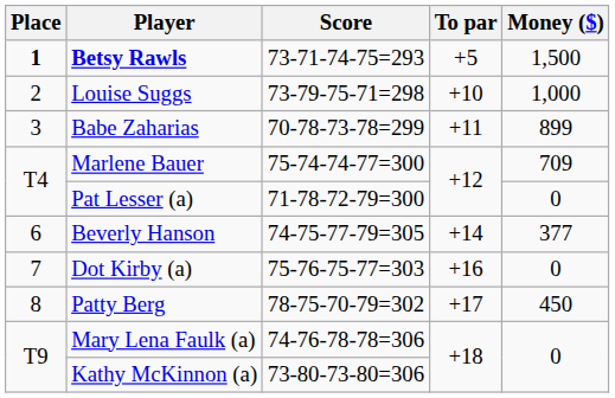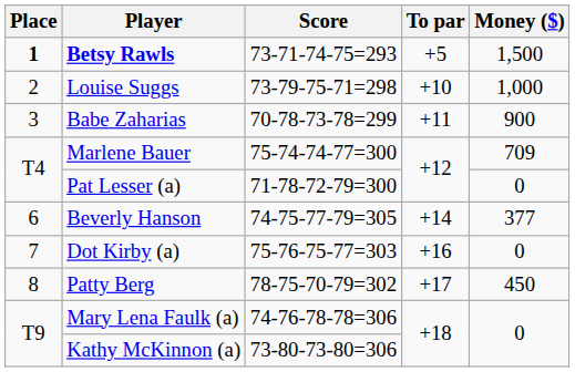Babe Zaharias | Money ($): 899 -> 900
